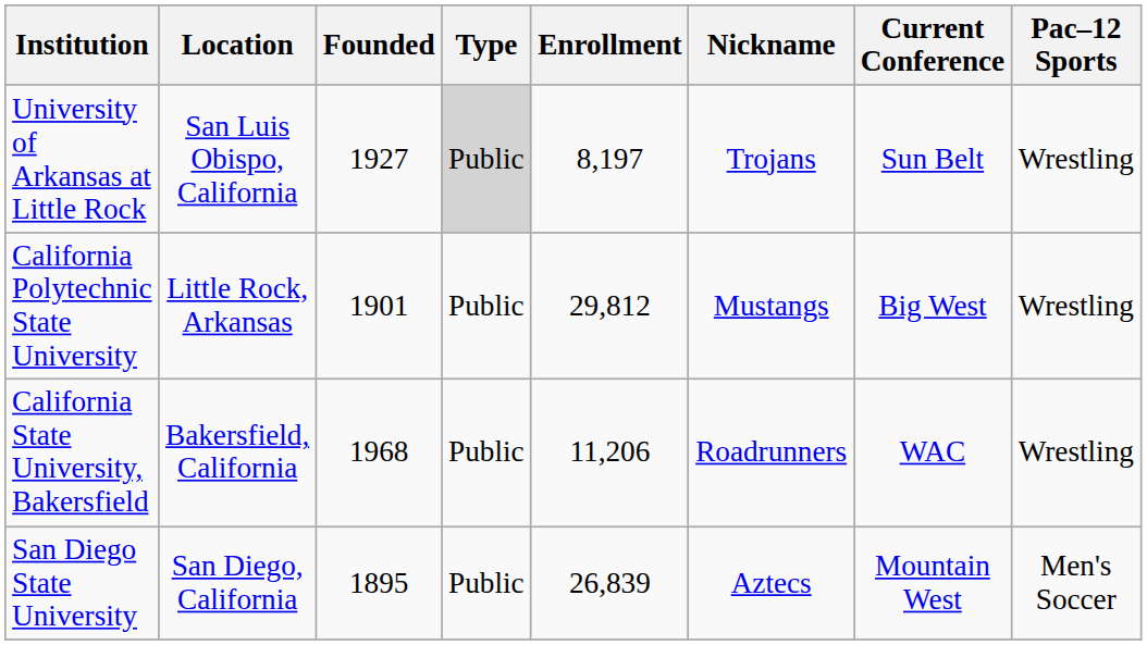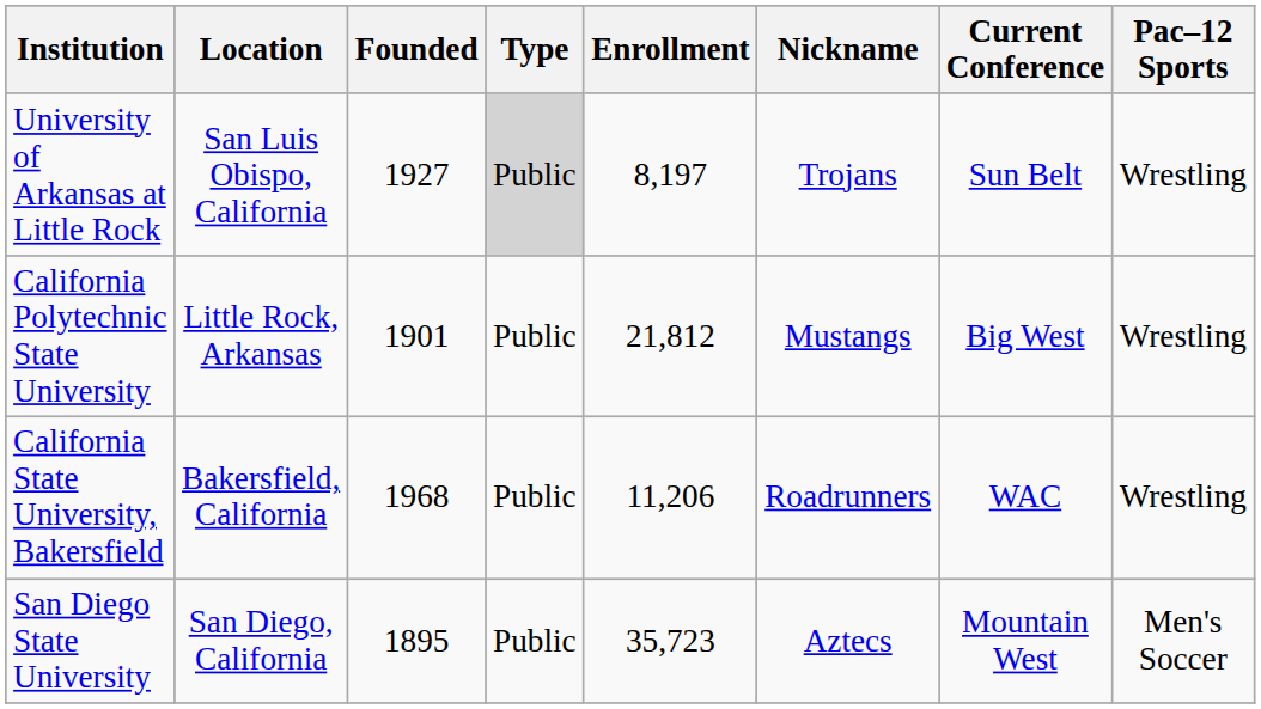California Polytechnic State University | Enrollment: 29,812 -> 21,812
San Diego State University | Enrollment: 26,839 -> 35,723
